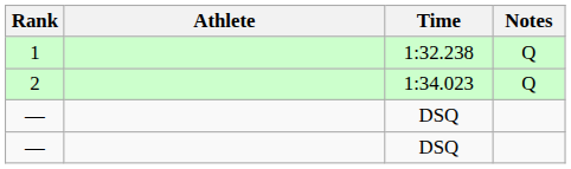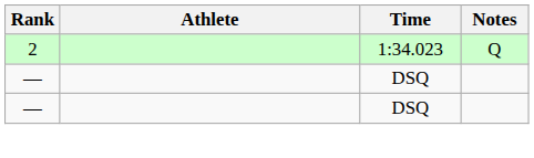- row: 1 | 1:32.238 | Q
